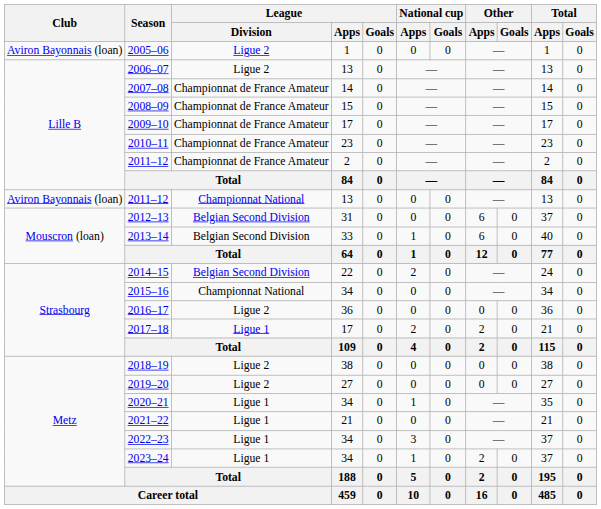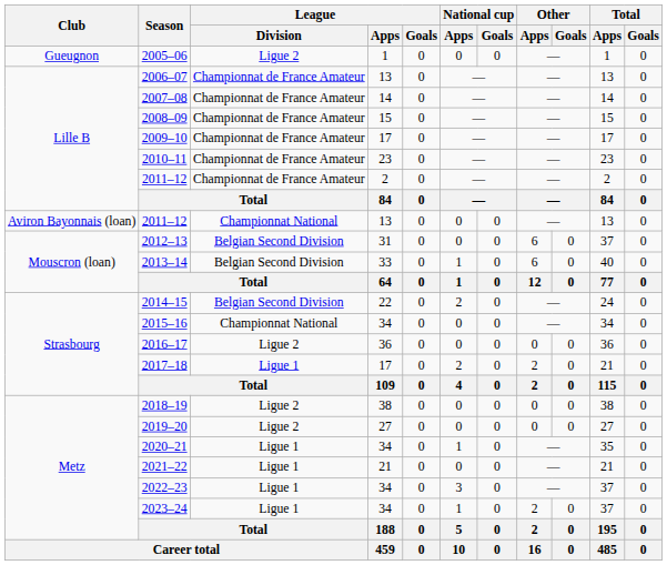2005–06 | Club: Aviron Bayonnais (loan) -> Gueugnon
2006–07 | League / Division: Ligue 2 -> Championnat de France Amateur
